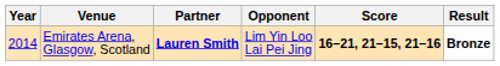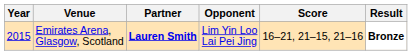Emirates Arena, Glasgow, Scotland | Year: 2014 -> 2015
Emirates Arena, Glasgow, Scotland | Score: bold -> normal
